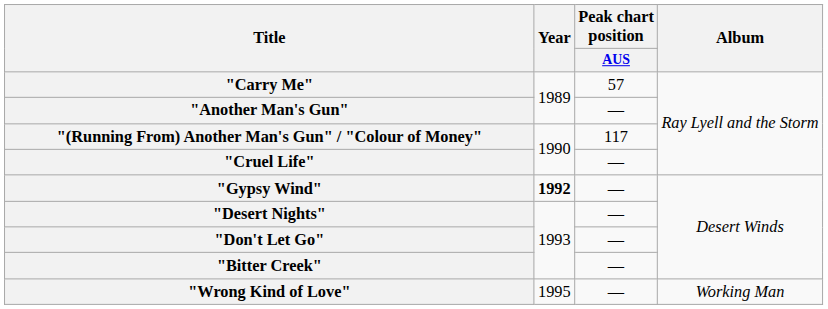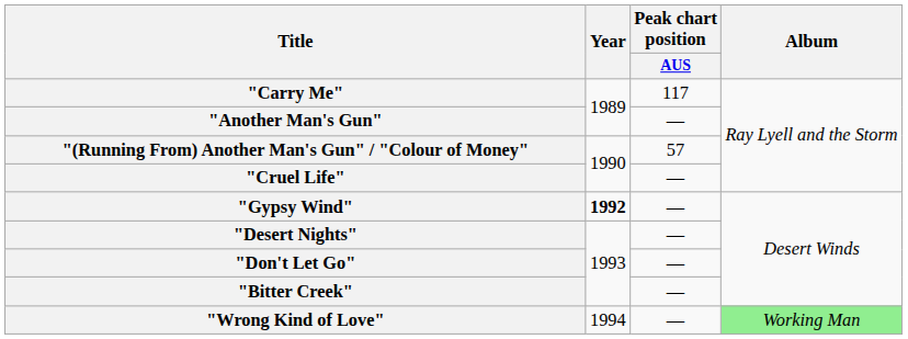"Carry Me" | Peak chart position / AUS: 57 -> 117
"(Running From) Another Man's Gun" / "Colour of Money" | Peak chart position / AUS: 117 -> 57
"Wrong Kind of Love" | Year: 1995 -> 1994
"Wrong Kind of Love" | Album: no background -> lightgreen background
